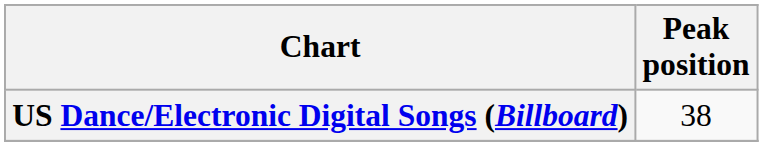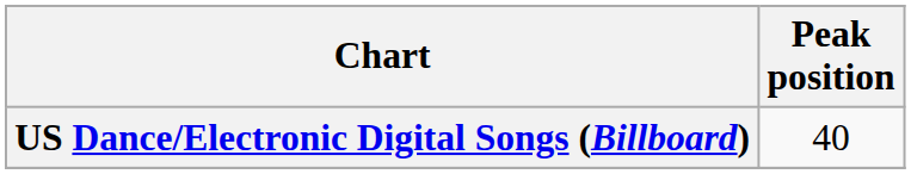US Dance/Electronic Digital Songs (Billboard) | Peak position: 38 -> 40
